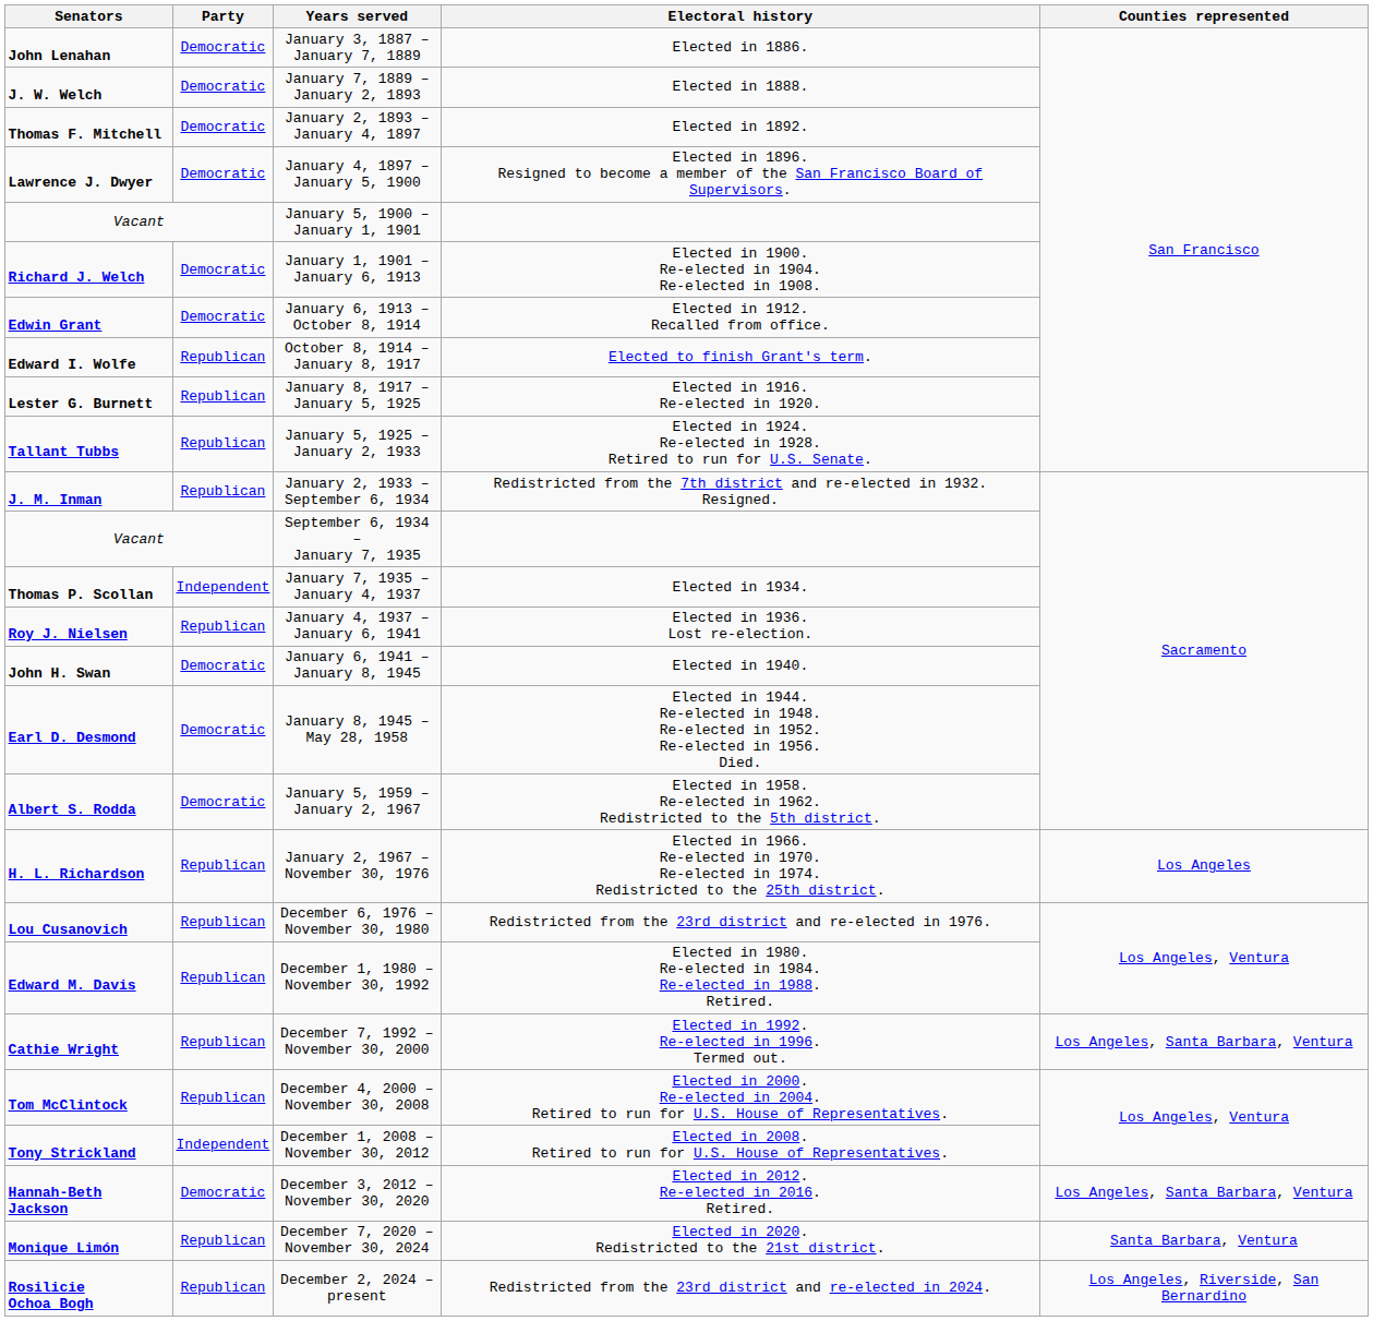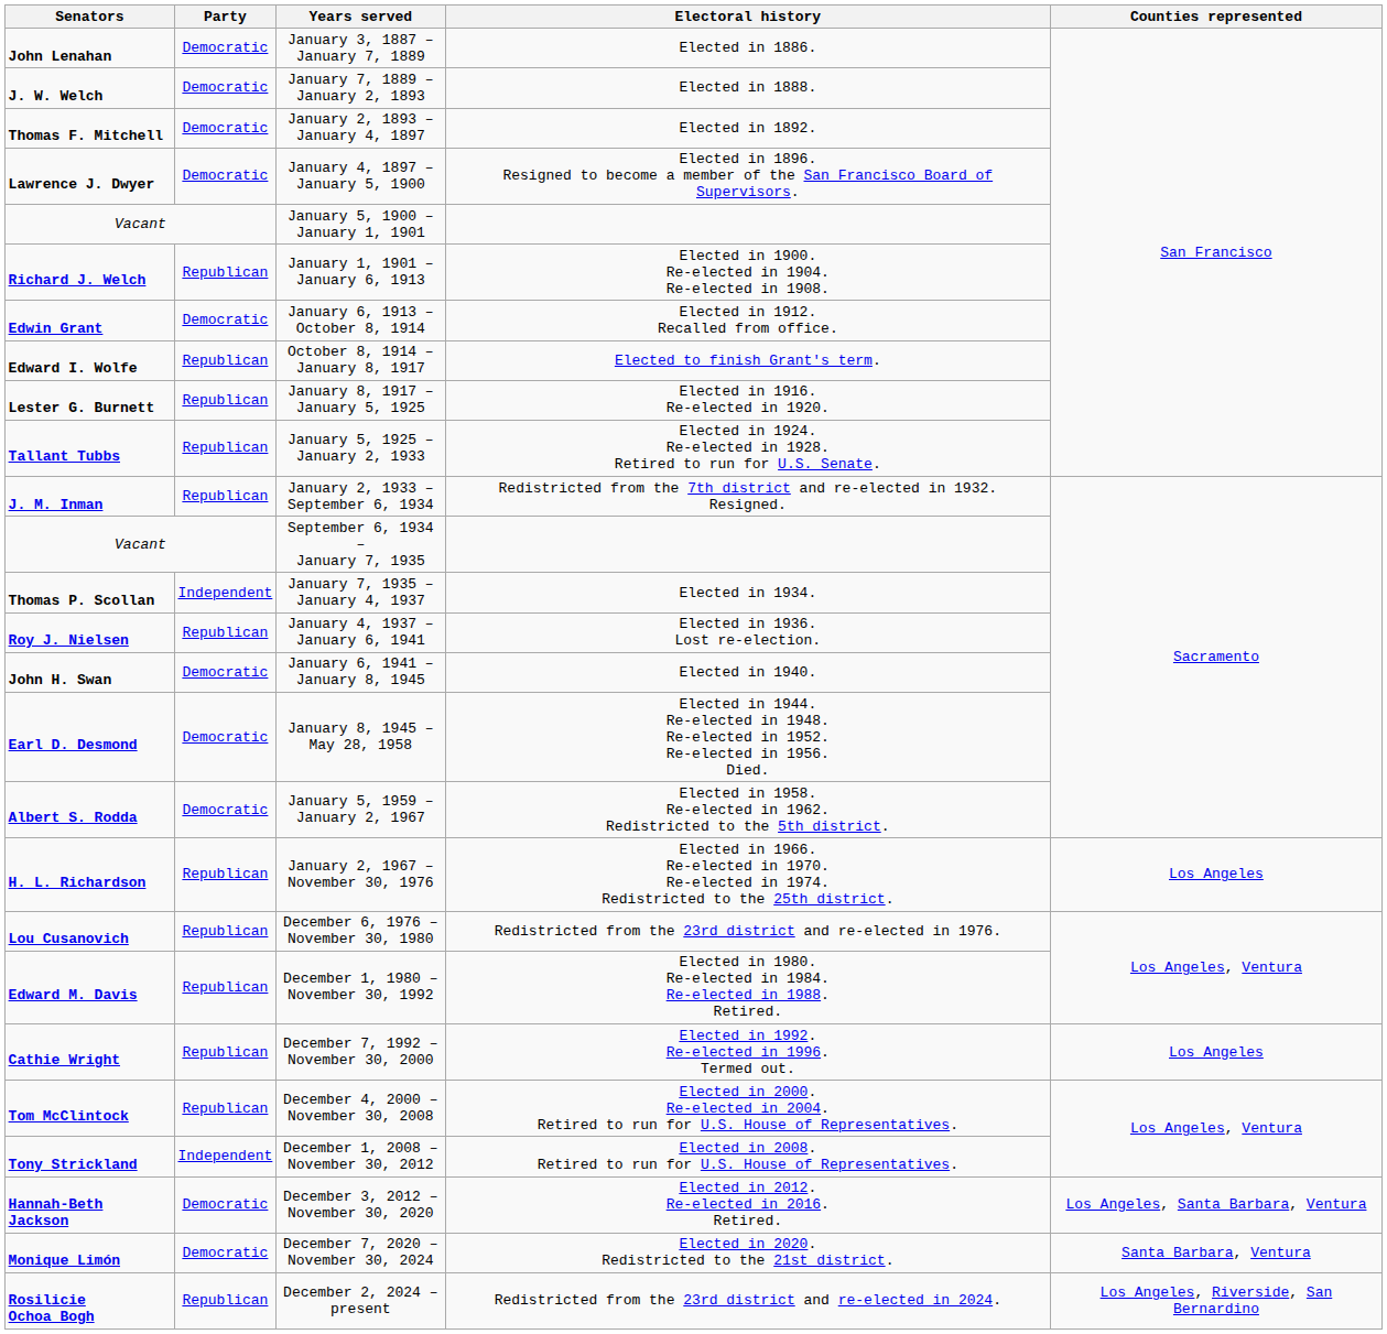January 1, 1901 – January 6, 1913 | Party: Democratic -> Republican
December 7, 1992 – November 30, 2000 | Counties represented: Los Angeles, Santa Barbara, Ventura -> Los Angeles
December 7, 2020 – November 30, 2024 | Party: Republican -> Democratic
